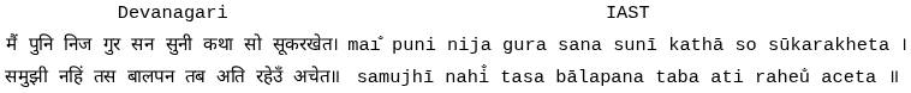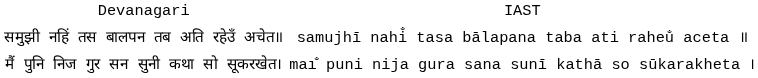rows swapped: मैं पुनि निज गुर सन सुनी कथा सो सूकरखेत। <-> समुझी नहिं तस बालपन तब अति रहेउँ अचेत॥
